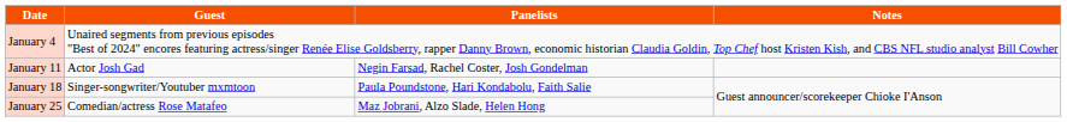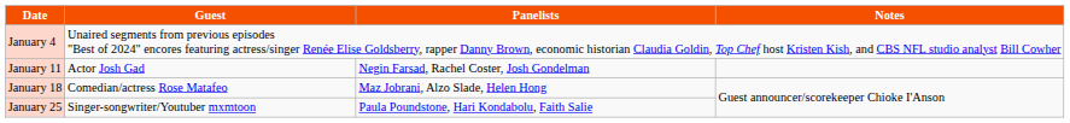January 18 | Guest: Singer-songwriter/Youtuber mxmtoon -> Comedian/actress Rose Matafeo
January 18 | Panelists: Paula Poundstone, Hari Kondabolu, Faith Salie -> Maz Jobrani, Alzo Slade, Helen Hong
January 25 | Guest: Comedian/actress Rose Matafeo -> Singer-songwriter/Youtuber mxmtoon
January 25 | Panelists: Maz Jobrani, Alzo Slade, Helen Hong -> Paula Poundstone, Hari Kondabolu, Faith Salie
